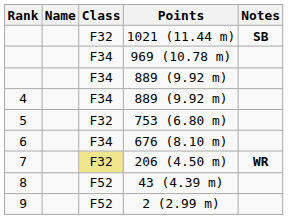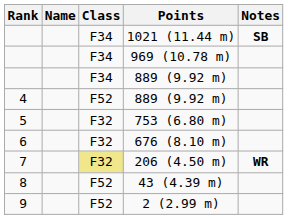1021 (11.44 m) | Class: F32 -> F34
4 / 889 (9.92 m) | Class: F34 -> F52
676 (8.10 m) | Class: F34 -> F32
